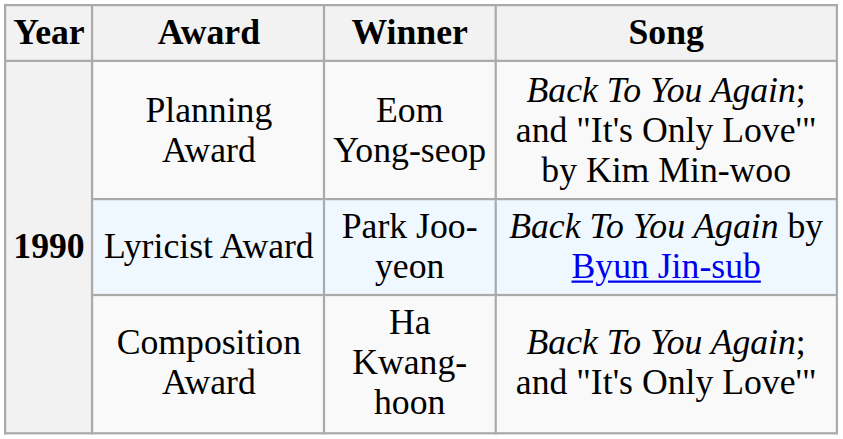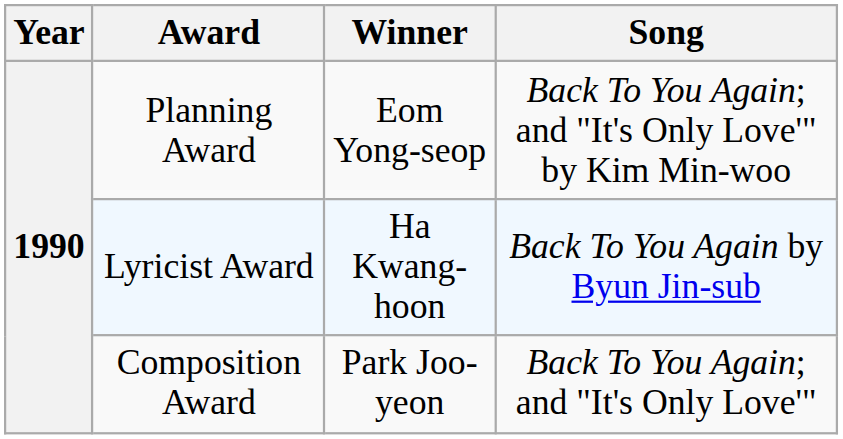Lyricist Award | Winner: Park Joo-yeon -> Ha Kwang-hoon
Composition Award | Winner: Ha Kwang-hoon -> Park Joo-yeon
